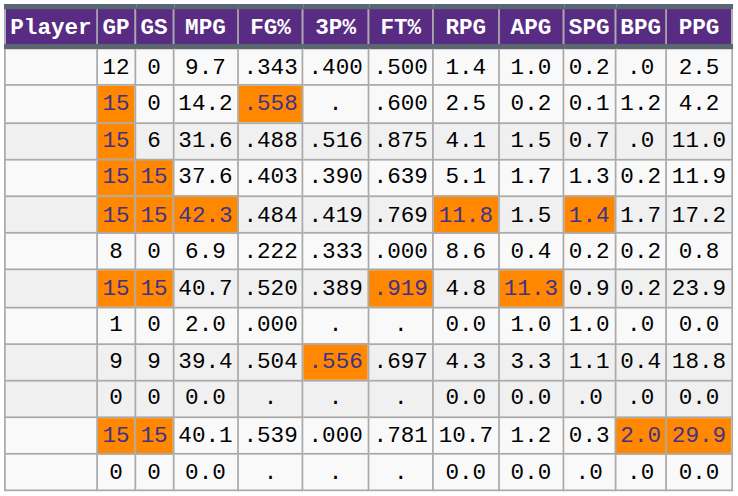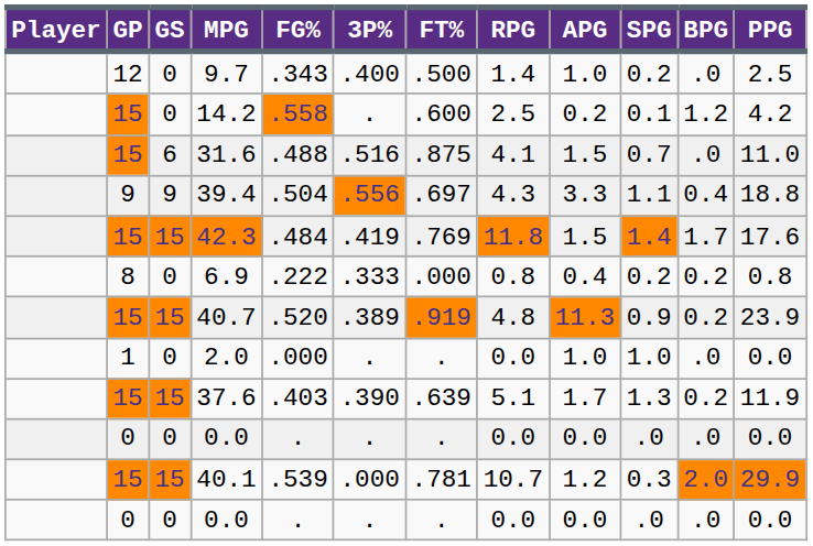rows swapped: 39.4 <-> 37.6
42.3 | PPG: 17.2 -> 17.6
6.9 | RPG: 8.6 -> 0.8
